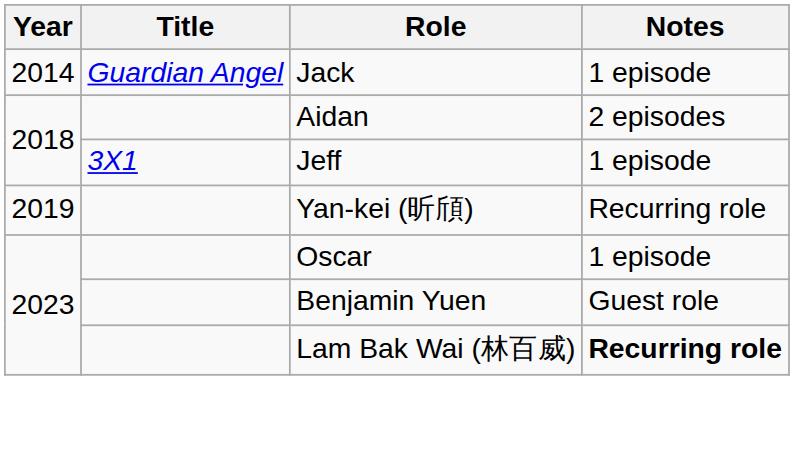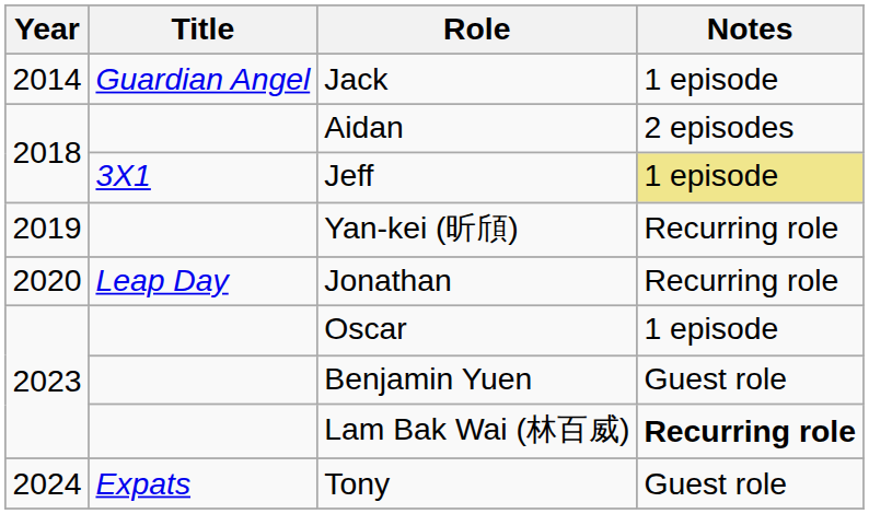Jeff | Notes: no background -> khaki background
+ row: 2020 | Leap Day | Jonathan | Recurring role
+ row: 2024 | Expats | Tony | Guest role
